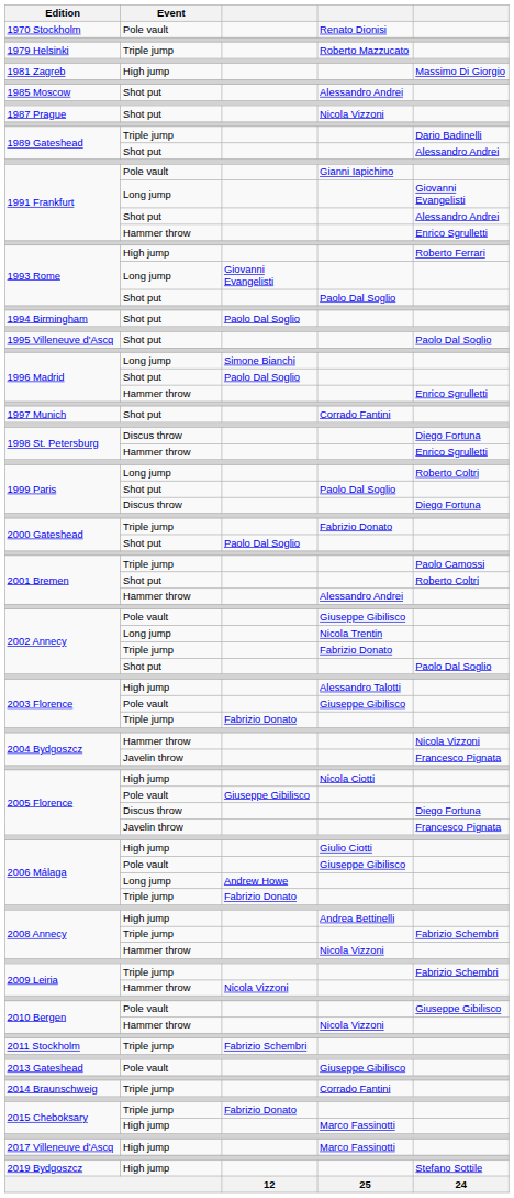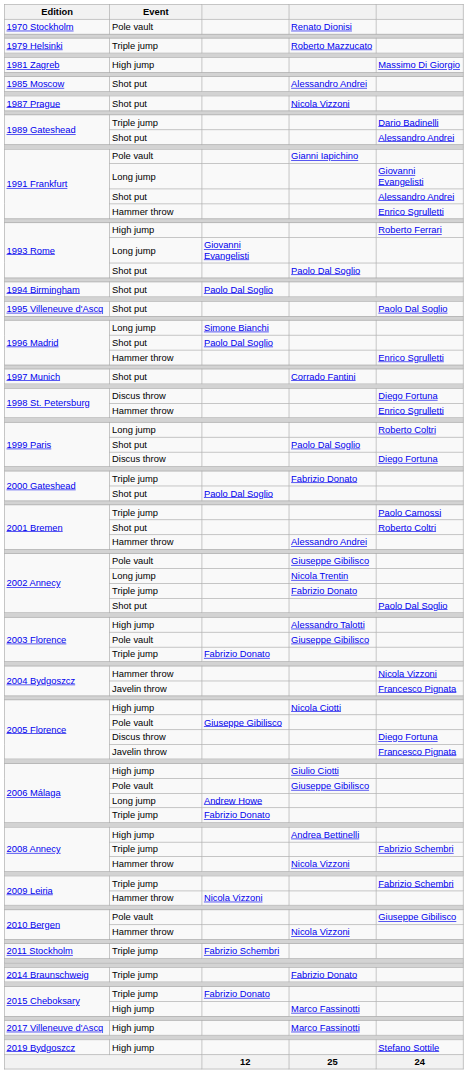- row: 2013 Gateshead | Pole vault | Giuseppe Gibilisco
2014 Braunschweig | column 4: Corrado Fantini -> Fabrizio Donato
